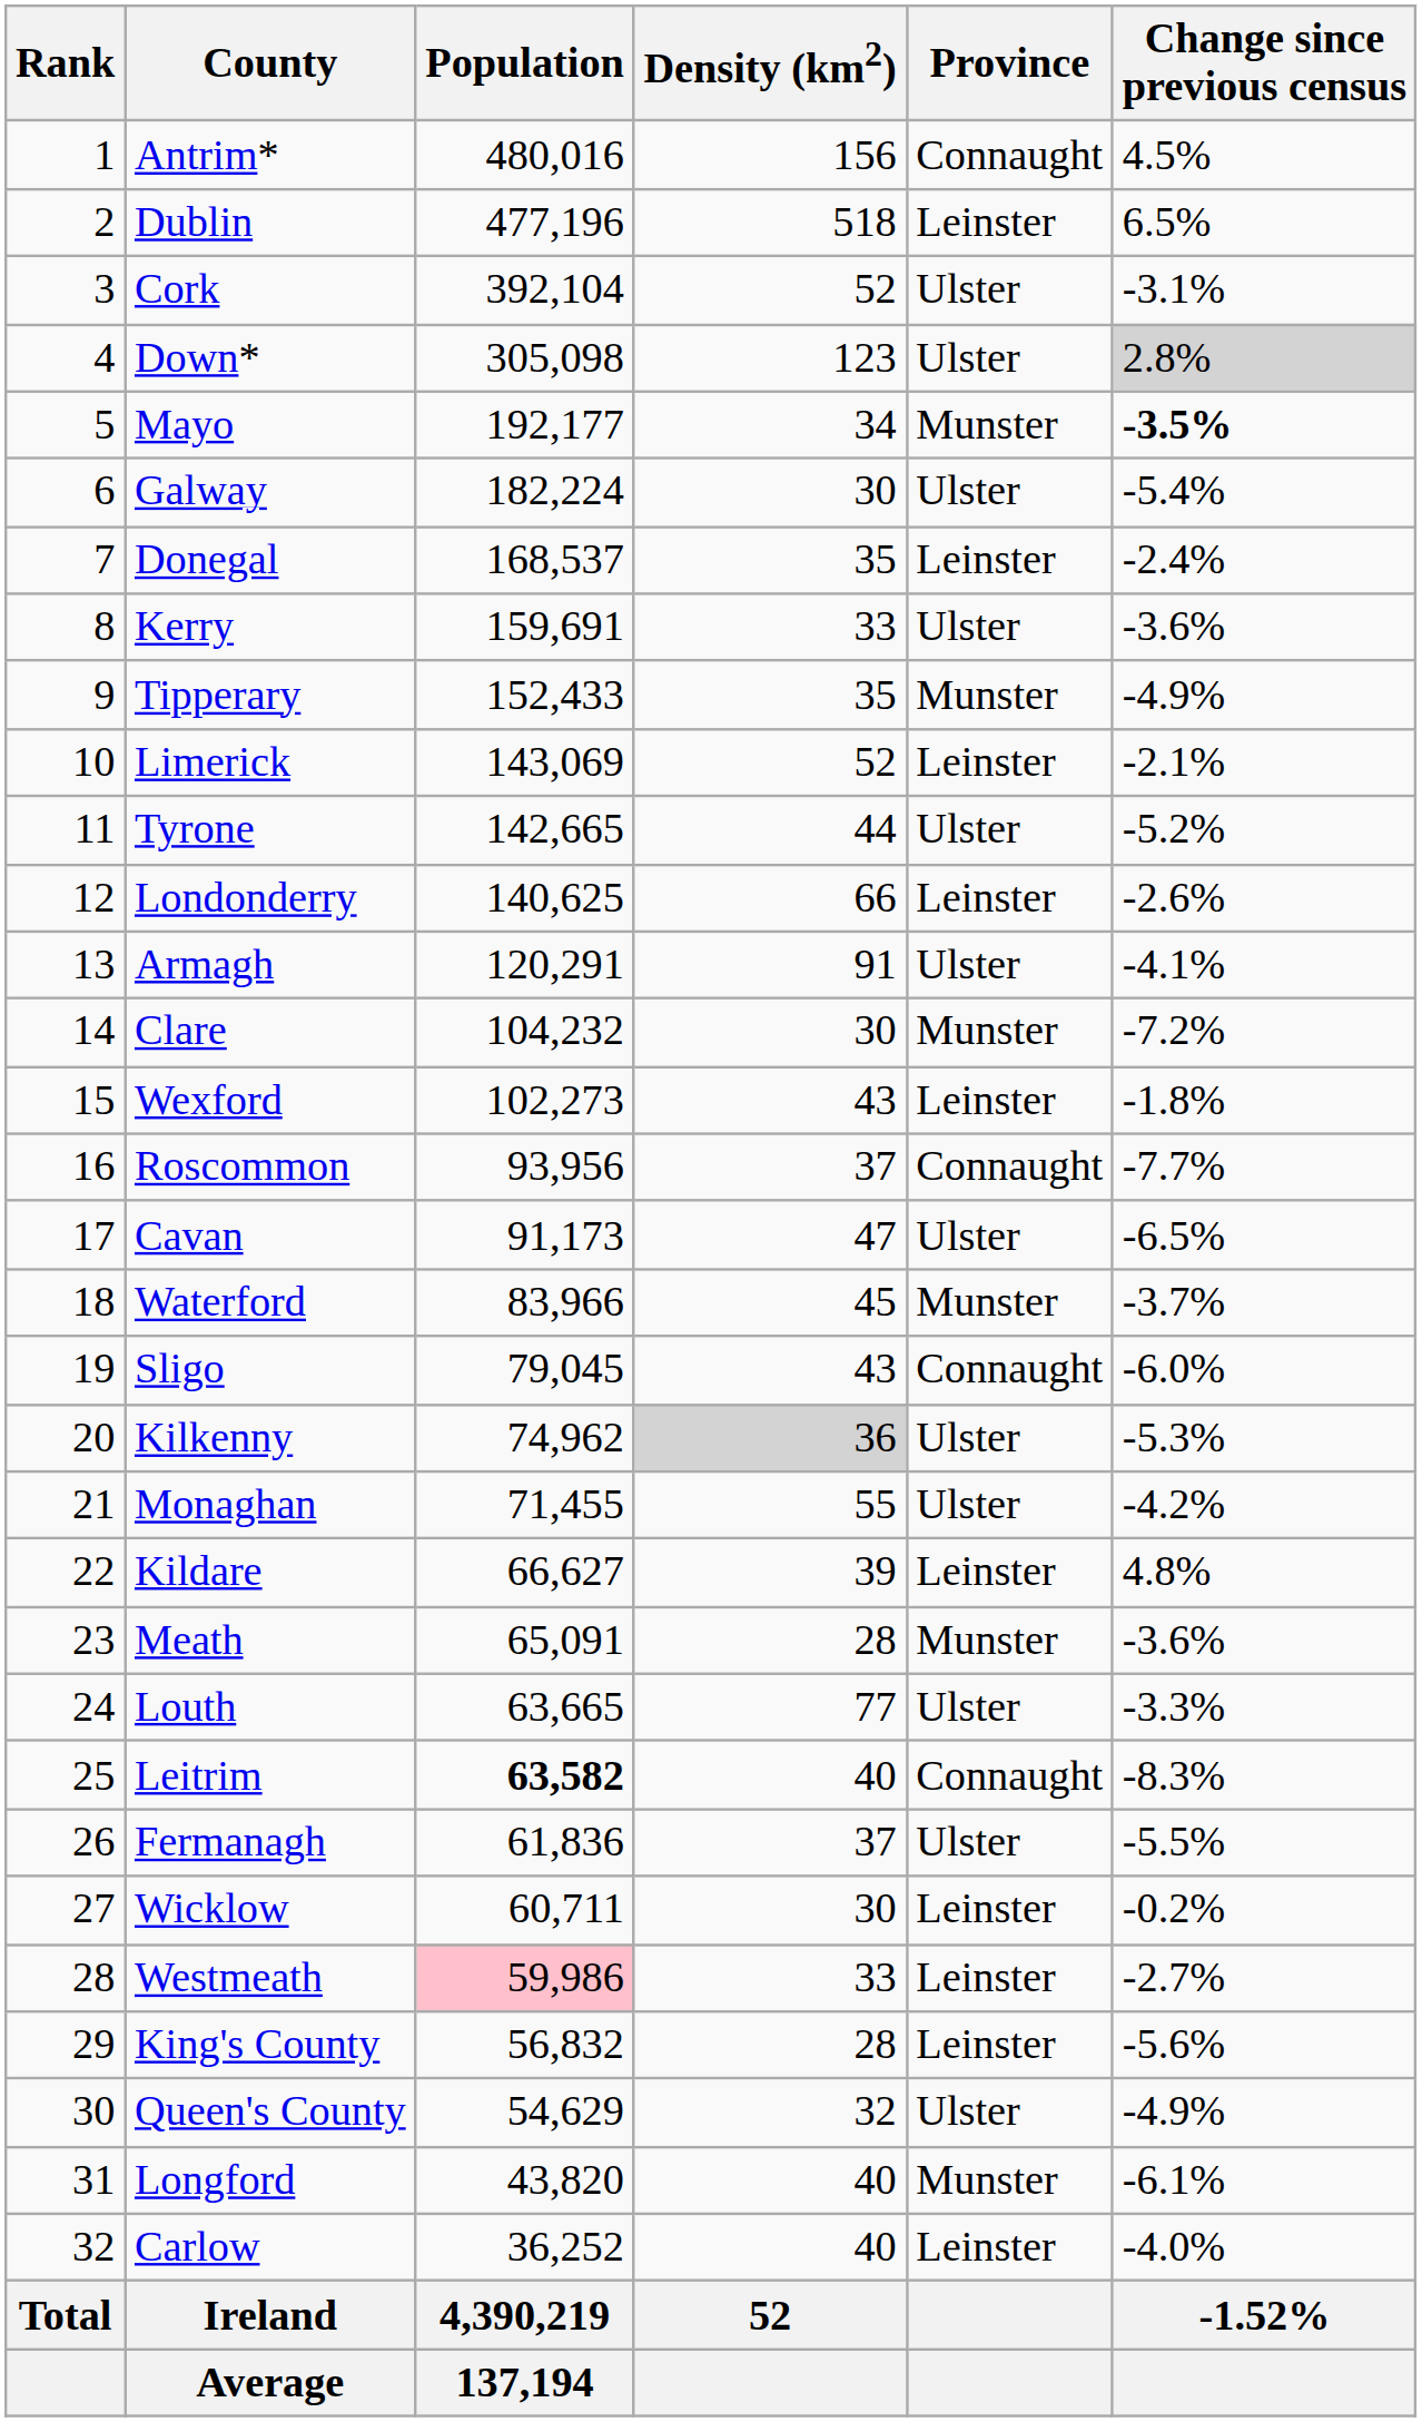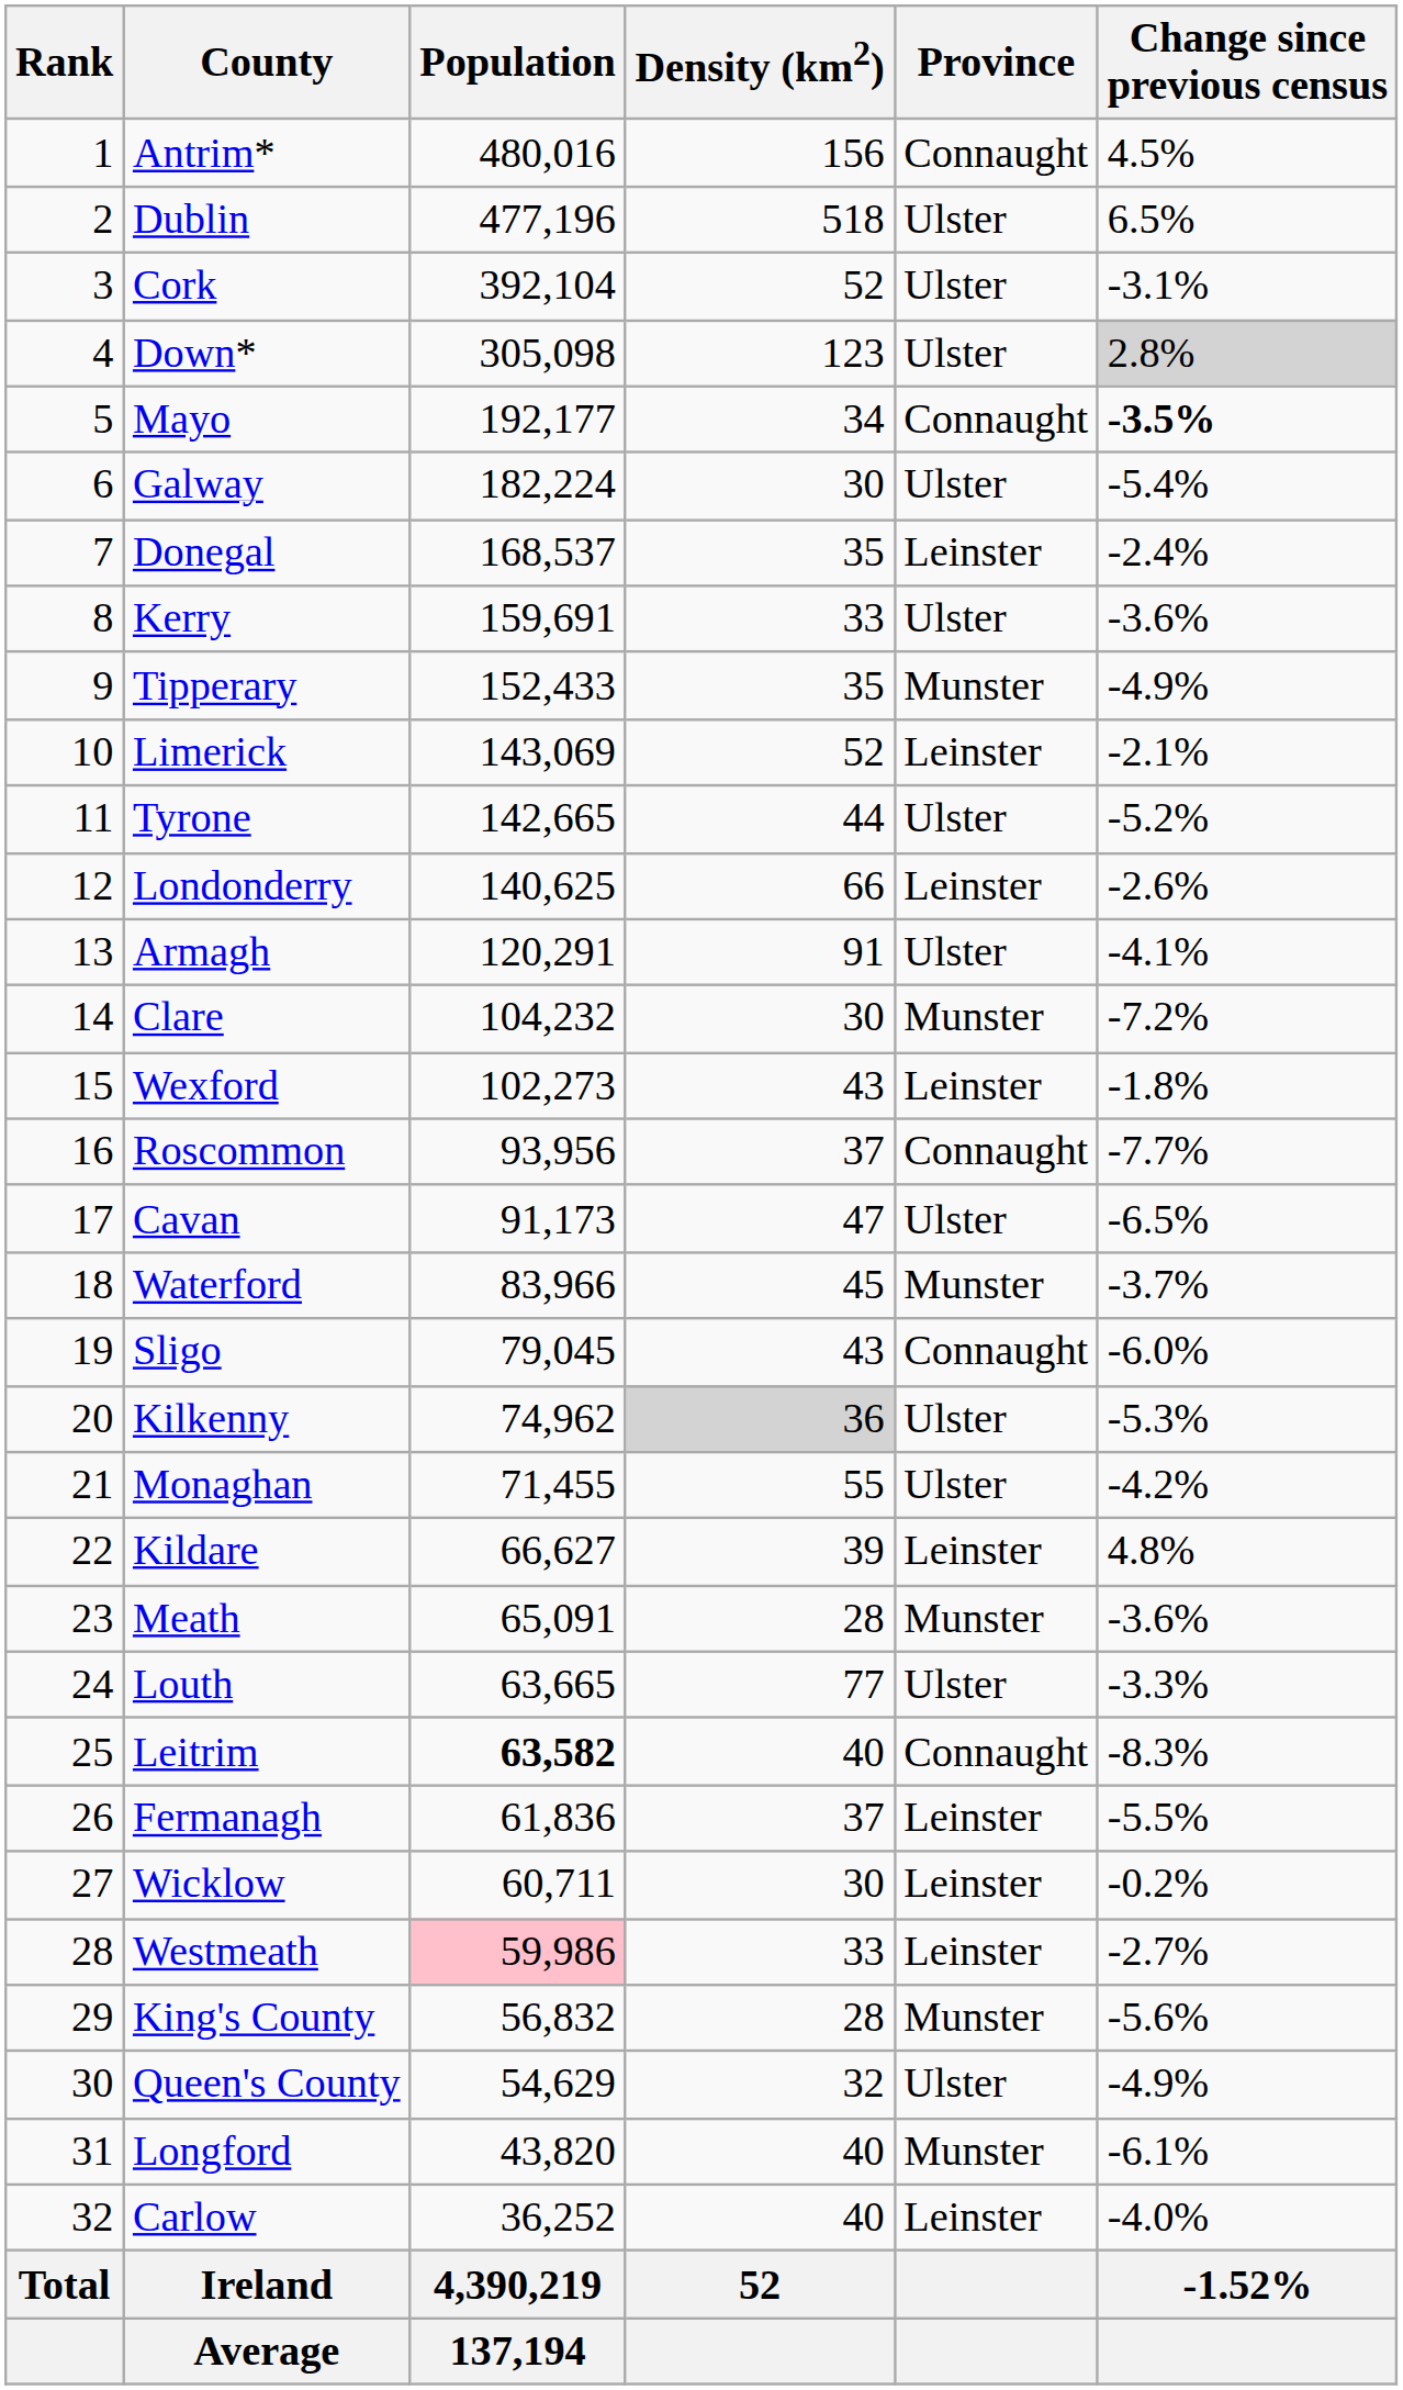Dublin | Province: Leinster -> Ulster
Mayo | Province: Munster -> Connaught
Fermanagh | Province: Ulster -> Leinster
King's County | Province: Leinster -> Munster
